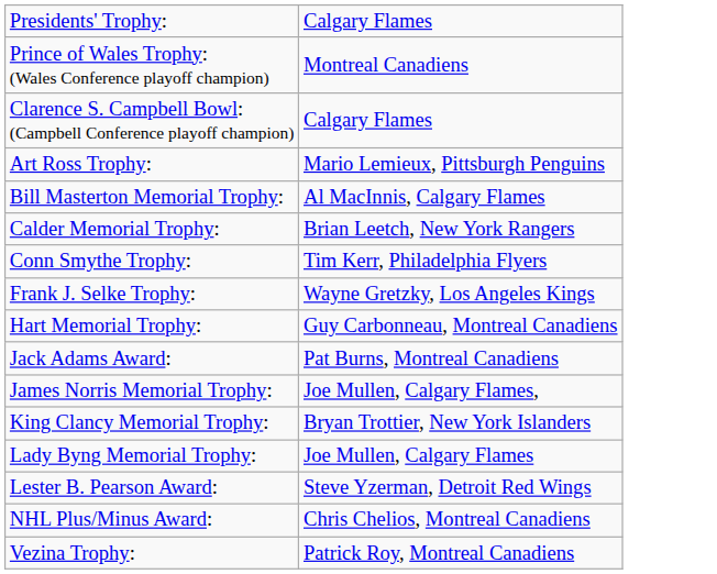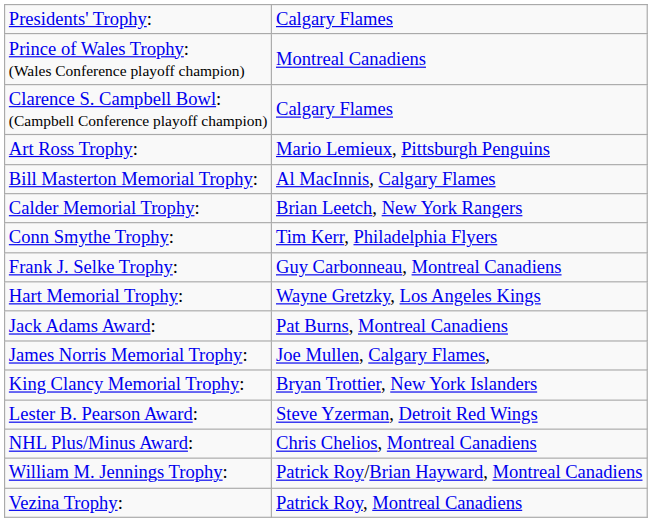Frank J. Selke Trophy: | column 2: Wayne Gretzky, Los Angeles Kings -> Guy Carbonneau, Montreal Canadiens
Hart Memorial Trophy: | column 2: Guy Carbonneau, Montreal Canadiens -> Wayne Gretzky, Los Angeles Kings
- row: Lady Byng Memorial Trophy: | Joe Mullen, Calgary Flames
+ row: William M. Jennings Trophy: | Patrick Roy/Brian Hayward, Montreal Canadiens
